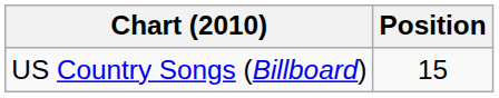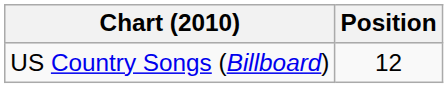US Country Songs (Billboard) | Position: 15 -> 12
